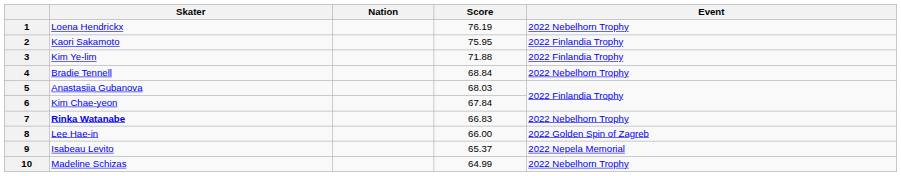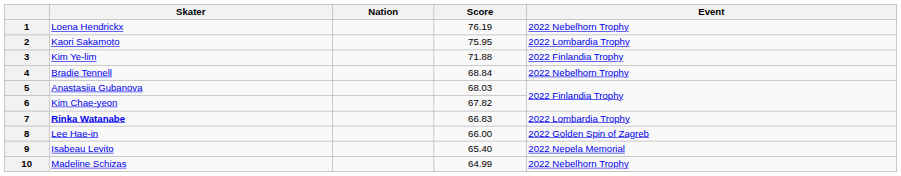2 | Event: 2022 Finlandia Trophy -> 2022 Lombardia Trophy
6 | Score: 67.84 -> 67.82
7 | Event: 2022 Nebelhorn Trophy -> 2022 Lombardia Trophy
9 | Score: 65.37 -> 65.40
